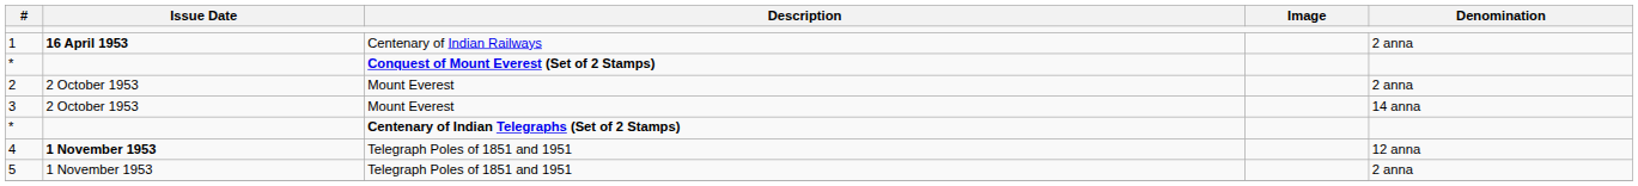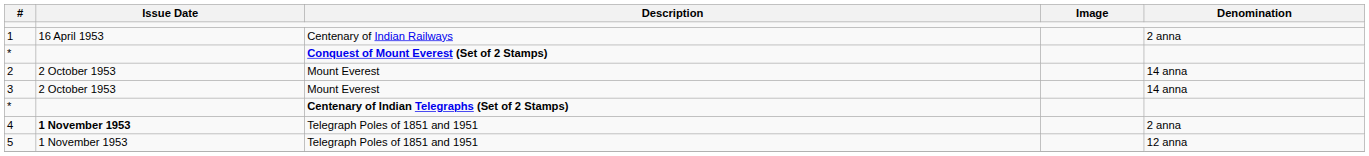1 | Issue Date: bold -> normal
2 | Denomination: 2 anna -> 14 anna
4 | Denomination: 12 anna -> 2 anna
5 | Denomination: 2 anna -> 12 anna
